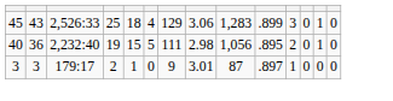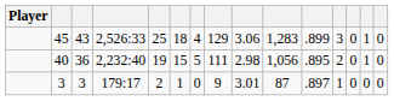+ column: Player
